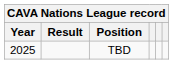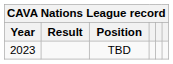TBD | Year: 2025 -> 2023
